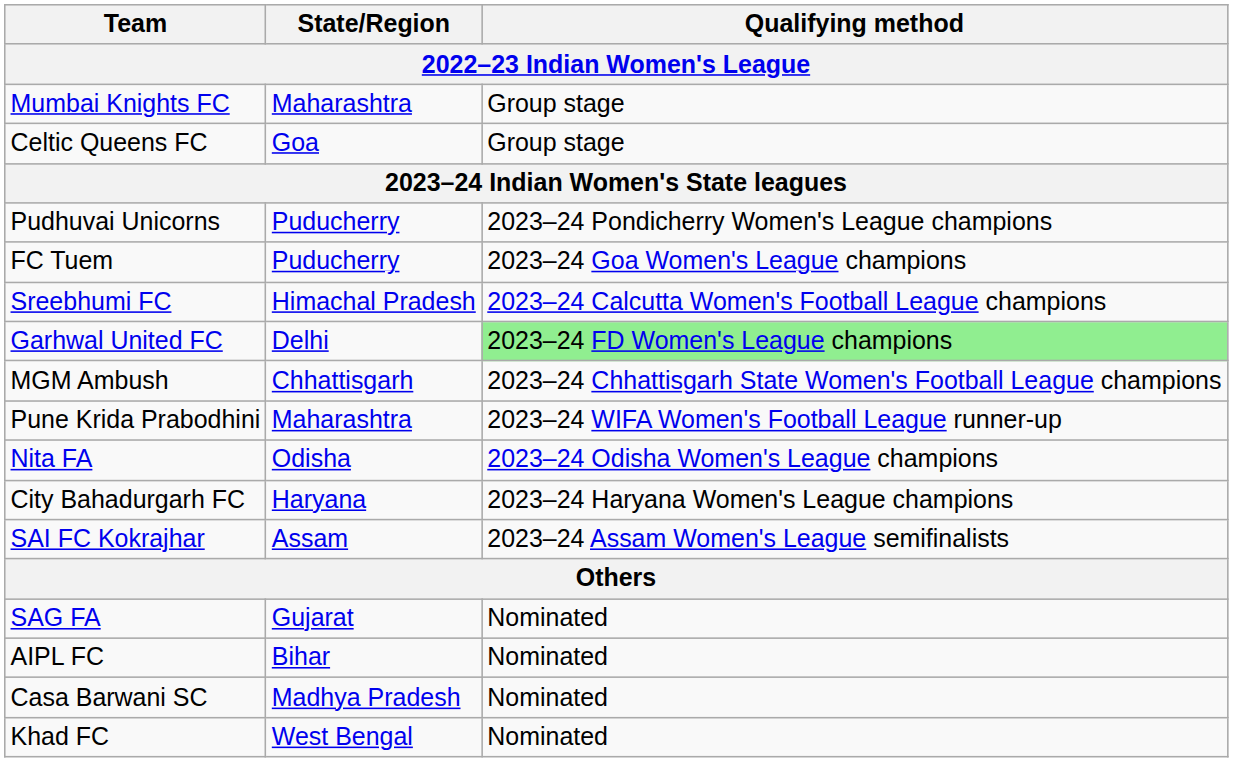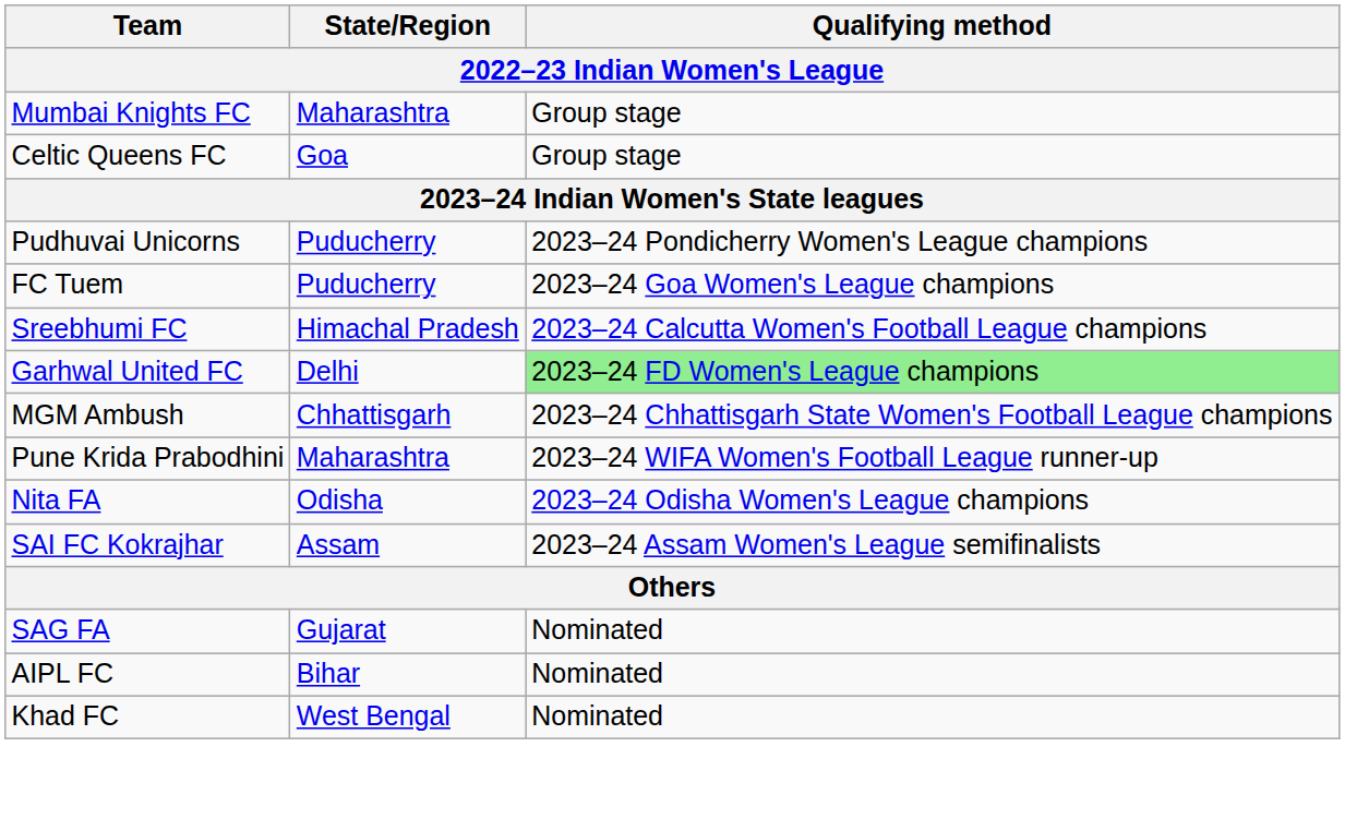- row: City Bahadurgarh FC | Haryana | 2023–24 Haryana Women's League champions
- row: Casa Barwani SC | Madhya Pradesh | Nominated
